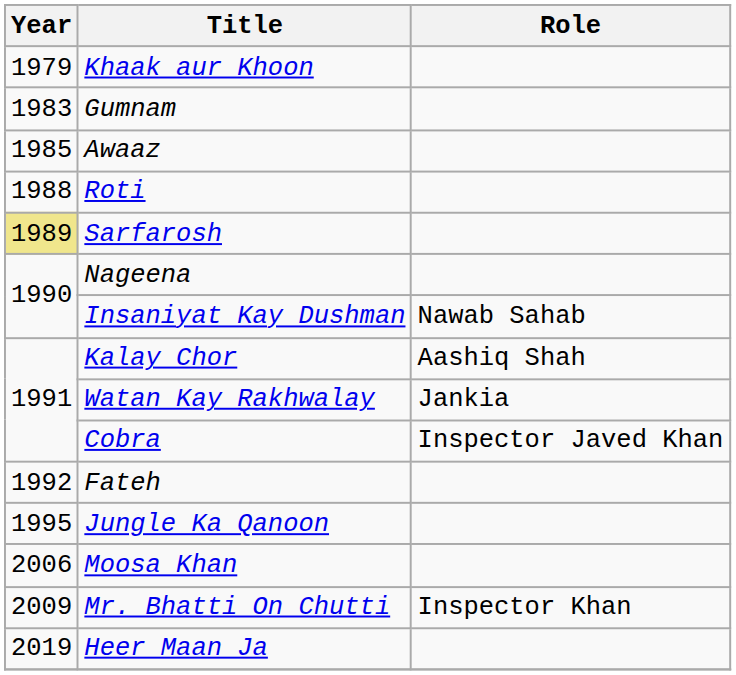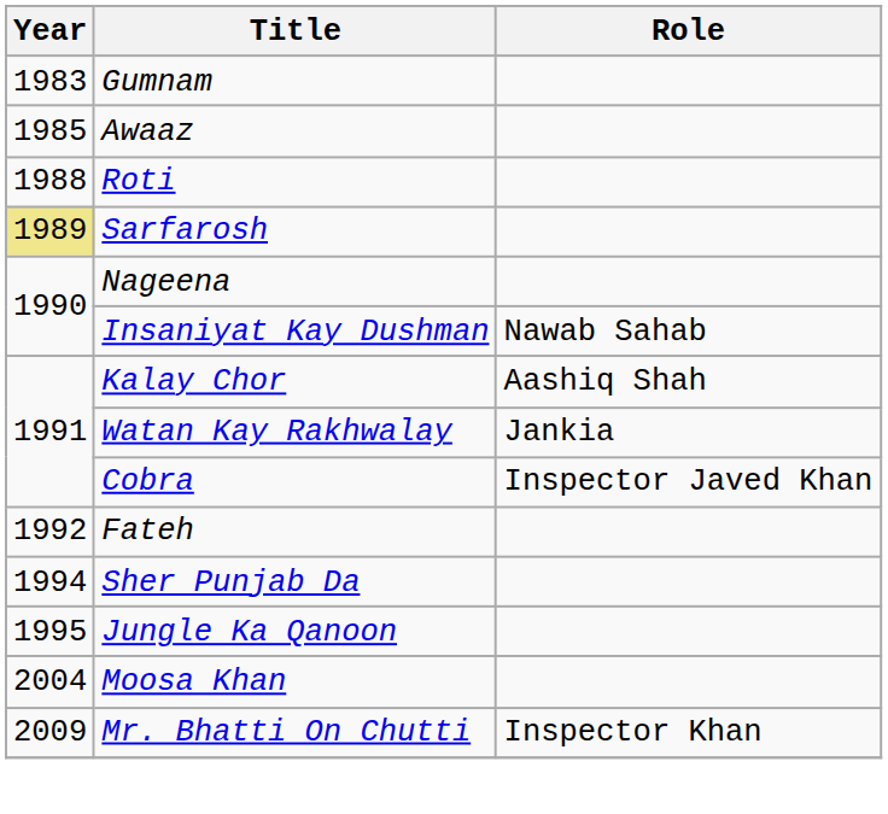- row: 1979 | Khaak aur Khoon
+ row: 1994 | Sher Punjab Da
Moosa Khan | Year: 2006 -> 2004
- row: 2019 | Heer Maan Ja
